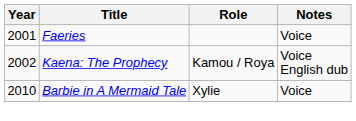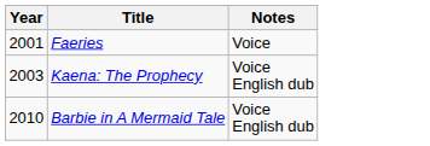- column: Role | Kamou / Roya | Xylie
Kaena: The Prophecy | Year: 2002 -> 2003
Barbie in A Mermaid Tale | Notes: Voice -> Voice English dub
